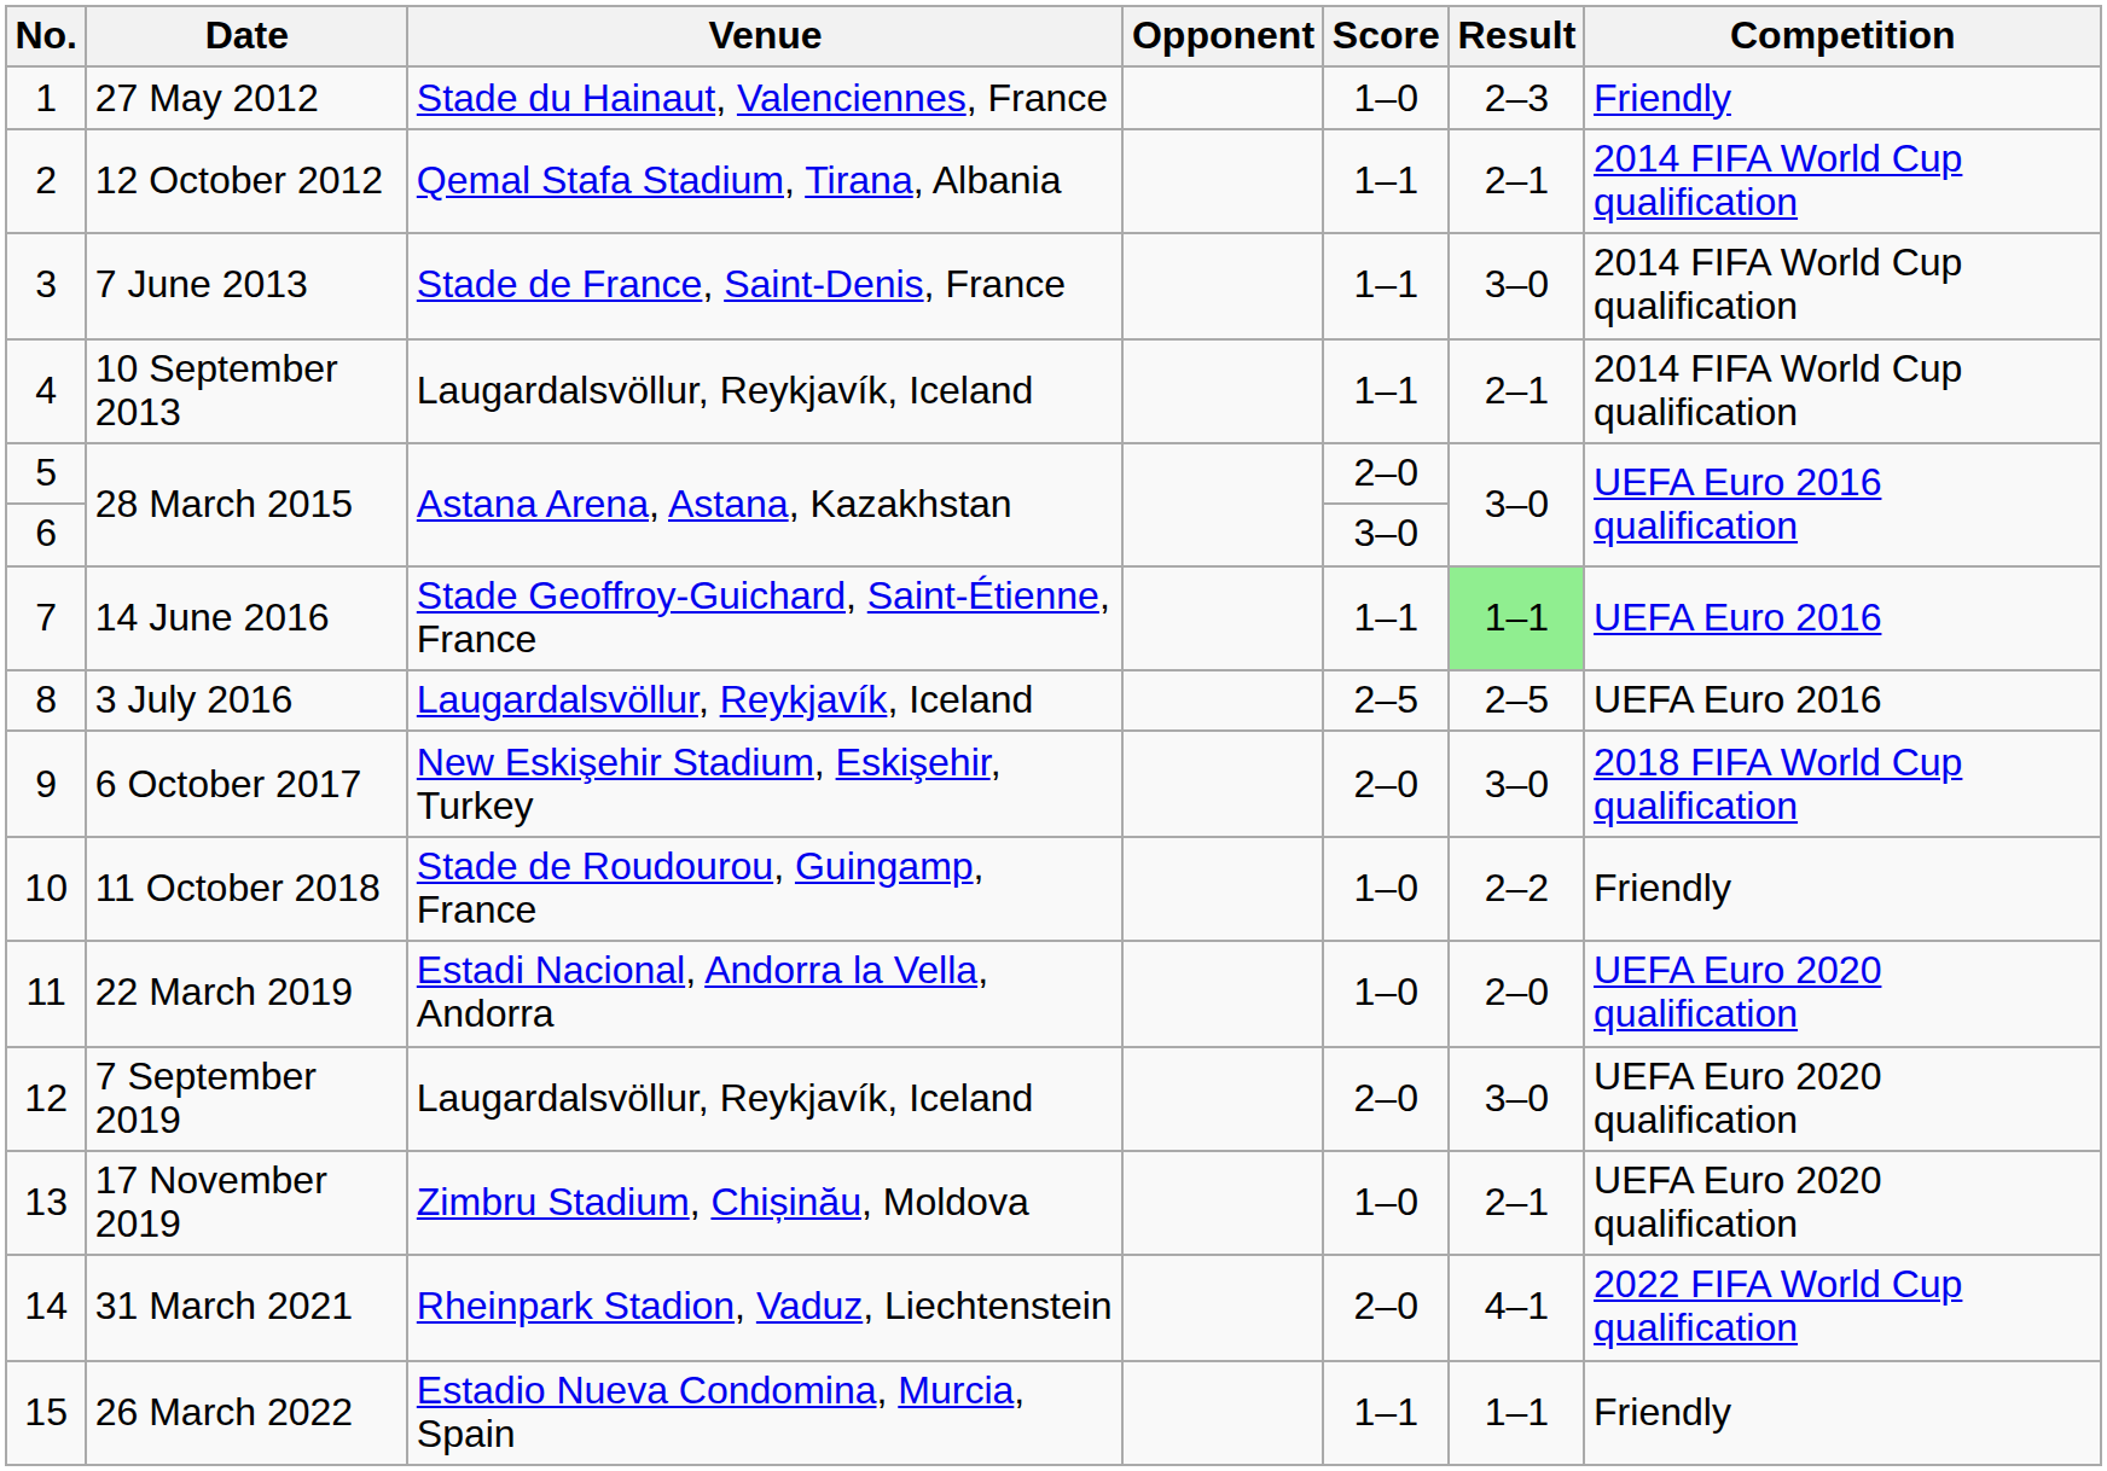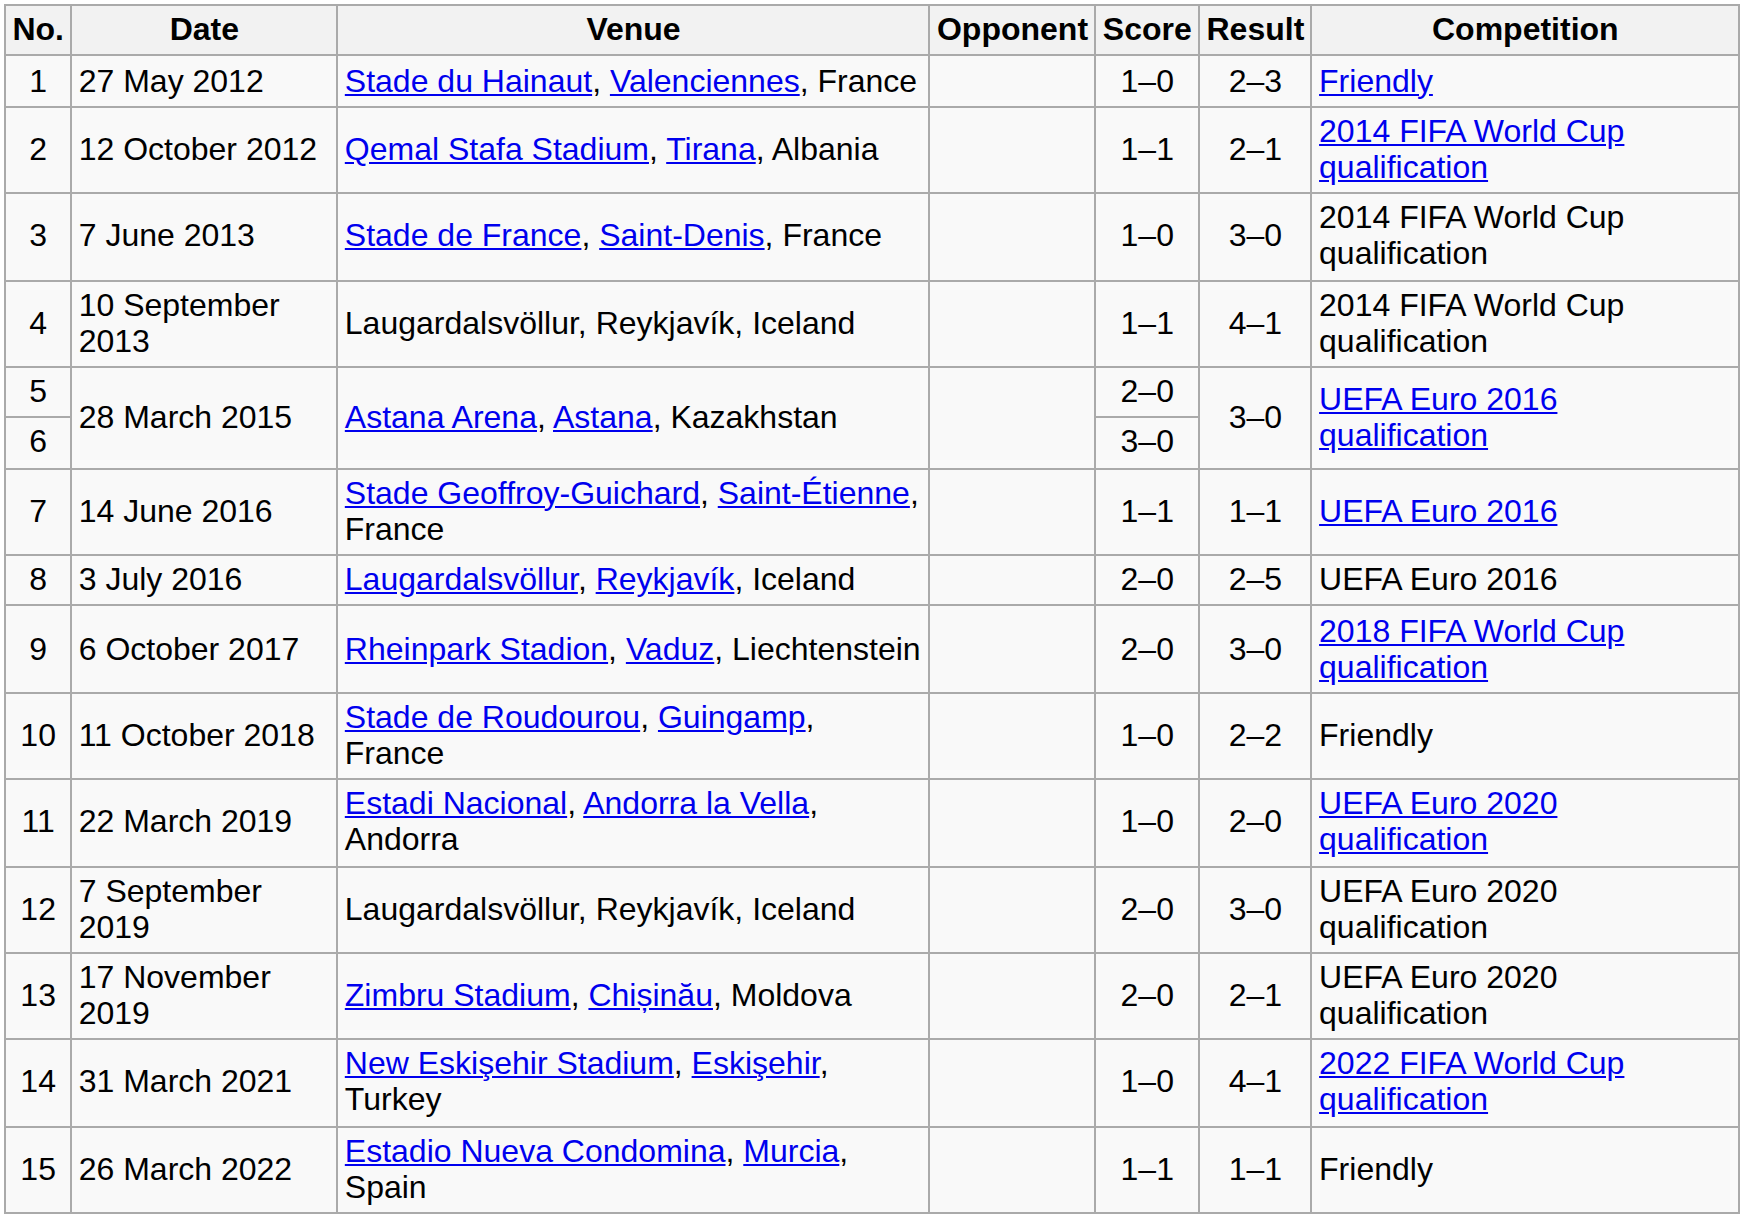7 June 2013 | Score: 1–1 -> 1–0
10 September 2013 | Result: 2–1 -> 4–1
14 June 2016 | Result: lightgreen background -> no background
3 July 2016 | Score: 2–5 -> 2–0
6 October 2017 | Venue: New Eskişehir Stadium, Eskişehir, Turkey -> Rheinpark Stadion, Vaduz, Liechtenstein
17 November 2019 | Score: 1–0 -> 2–0
31 March 2021 | Venue: Rheinpark Stadion, Vaduz, Liechtenstein -> New Eskişehir Stadium, Eskişehir, Turkey
31 March 2021 | Score: 2–0 -> 1–0
